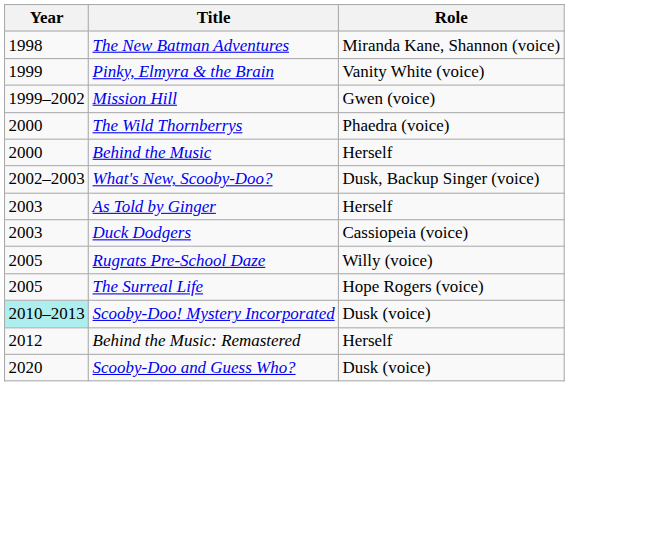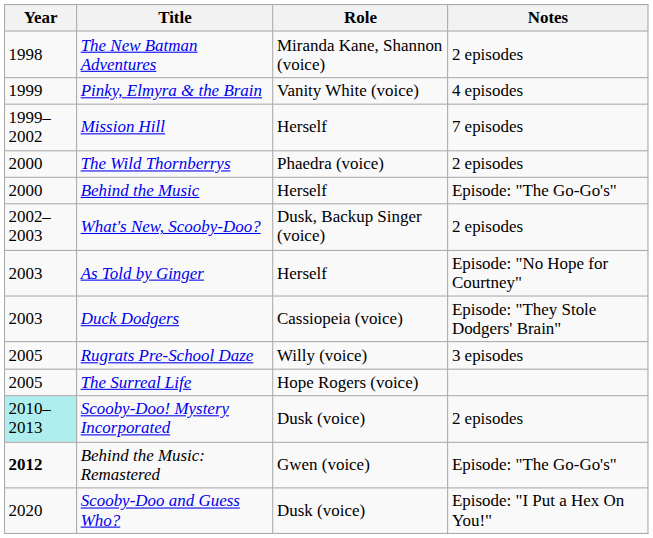+ column: Notes | 2 episodes | 4 episodes | 7 episodes | 2 episodes | Episode: "The Go-Go's" | 2 episodes | Episode: "No Hope for Courtney" | Episode: "They Stole Dodgers' Brain" | 3 episodes | 2 episodes | Episode: "The Go-Go's" | Episode: "I Put a Hex On You!"
Mission Hill | Role: Gwen (voice) -> Herself
Behind the Music: Remastered | Year: normal -> bold
Behind the Music: Remastered | Role: Herself -> Gwen (voice)
